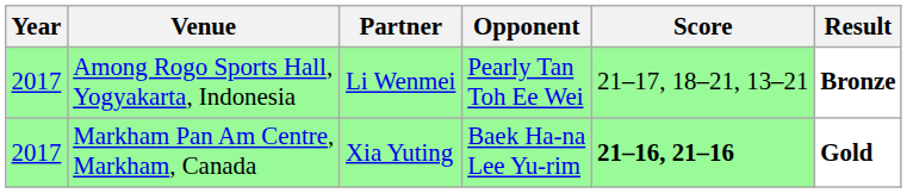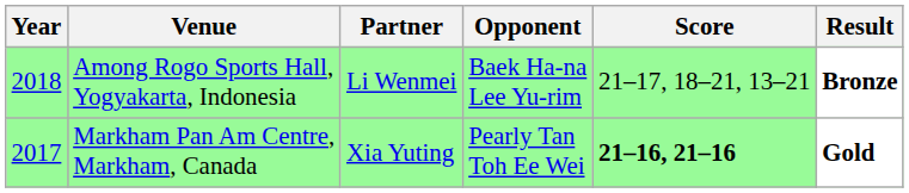Among Rogo Sports Hall, Yogyakarta, Indonesia | Year: 2017 -> 2018
Among Rogo Sports Hall, Yogyakarta, Indonesia | Opponent: Pearly Tan Toh Ee Wei -> Baek Ha-na Lee Yu-rim
Markham Pan Am Centre, Markham, Canada | Opponent: Baek Ha-na Lee Yu-rim -> Pearly Tan Toh Ee Wei
